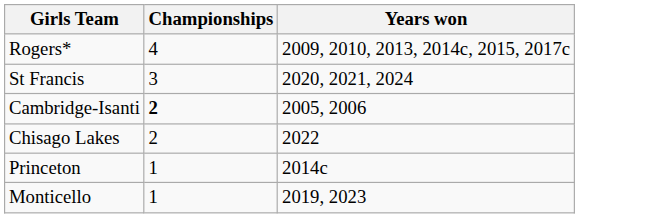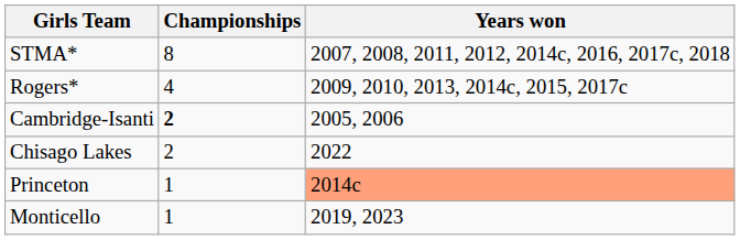+ row: STMA* | 8 | 2007, 2008, 2011, 2012, 2014c, 2016, 2017c, 2018
- row: St Francis | 3 | 2020, 2021, 2024
Princeton | Years won: no background -> lightsalmon background
